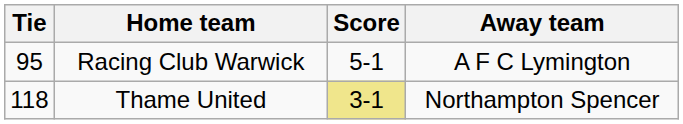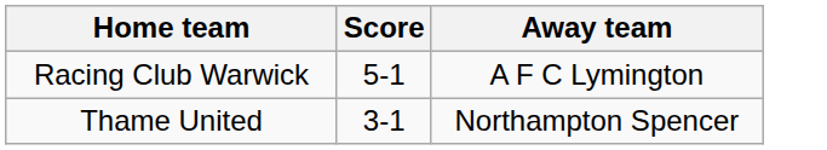- column: Tie | 95 | 118
Thame United | Score: khaki background -> no background
